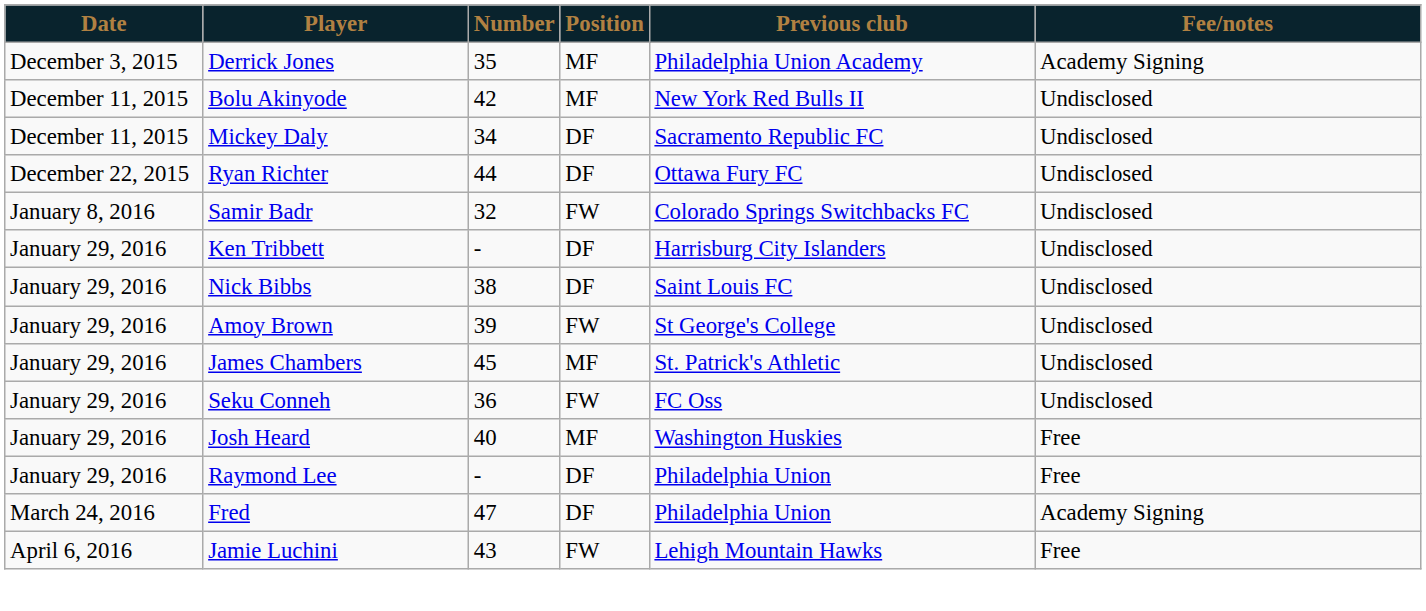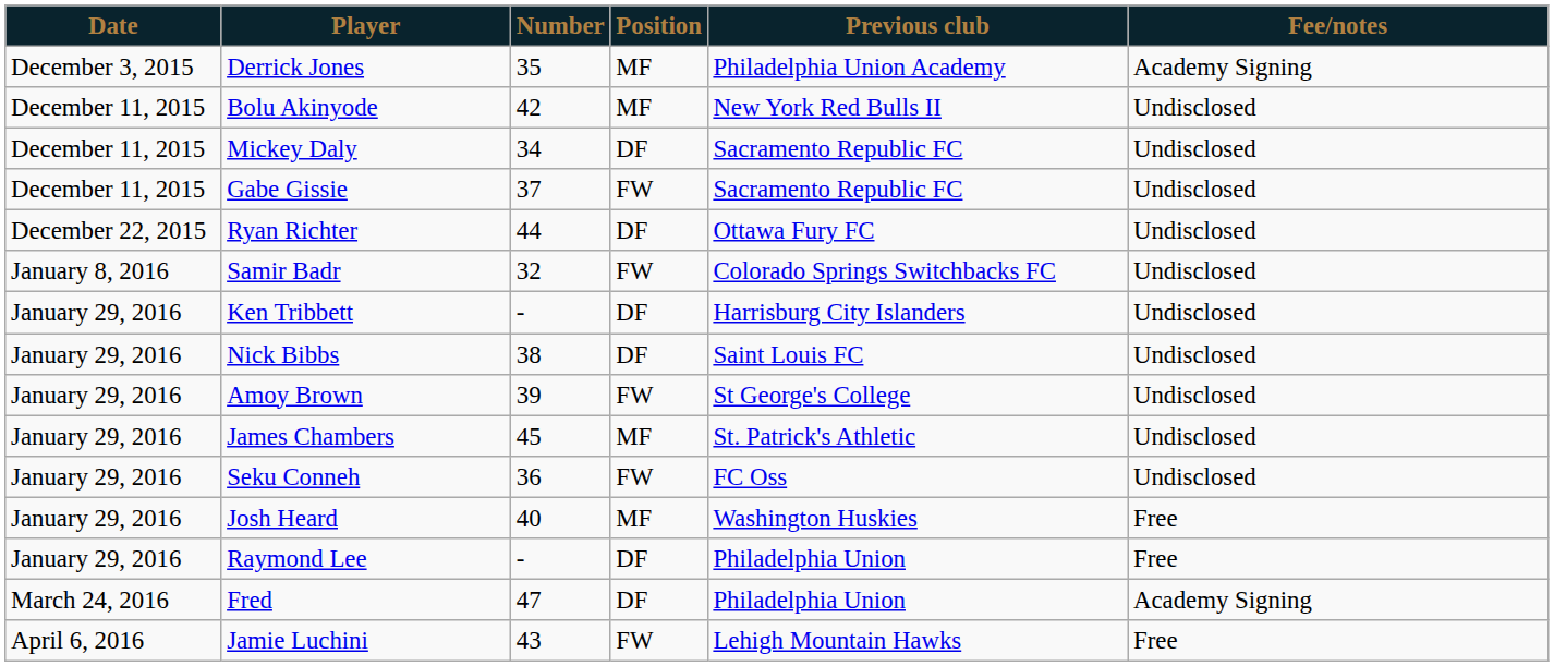+ row: December 11, 2015 | Gabe Gissie | 37 | FW | Sacramento Republic FC | Undisclosed
